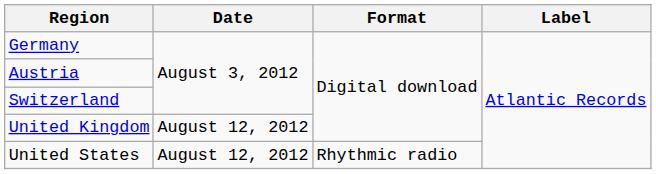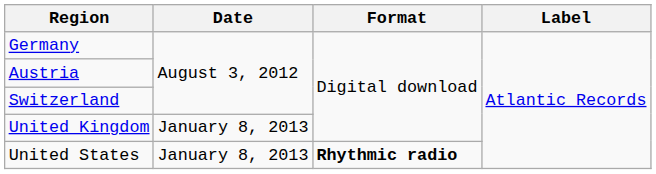United Kingdom | Date: August 12, 2012 -> January 8, 2013
United States | Date: August 12, 2012 -> January 8, 2013
United States | Format: normal -> bold
